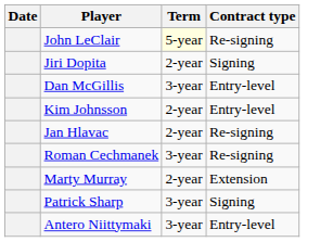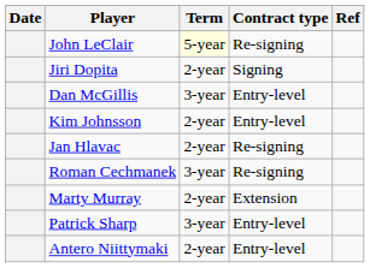+ column: Ref
Patrick Sharp | Contract type: Signing -> Entry-level
Antero Niittymaki | Term: 3-year -> 2-year
